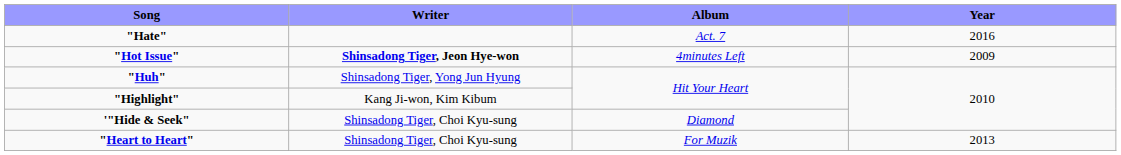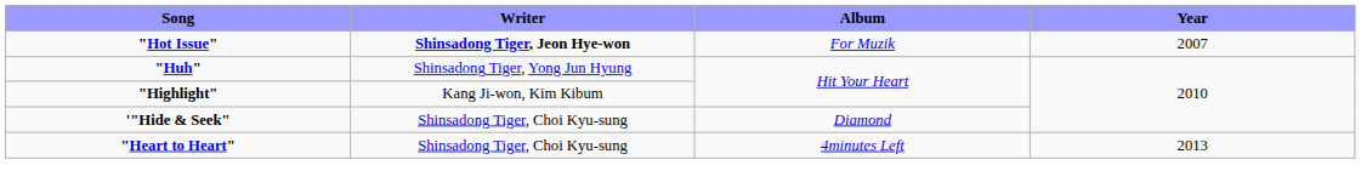- row: "Hate" | Act. 7 | 2016
"Hot Issue" | Album: 4minutes Left -> For Muzik
"Hot Issue" | Year: 2009 -> 2007
"Heart to Heart" | Album: For Muzik -> 4minutes Left
